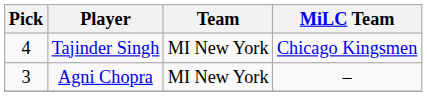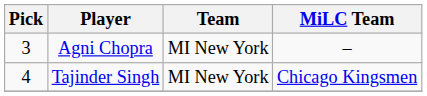rows swapped: Agni Chopra <-> Tajinder Singh
